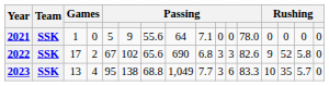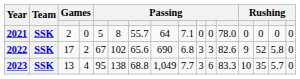2021 | column 3: 1 -> 2
2021 | column 6: 9 -> 8
2021 | column 7: 55.6 -> 55.7
